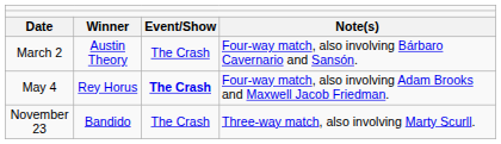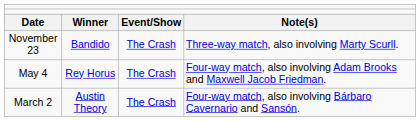rows swapped: March 2 <-> November 23
May 4 | column 3: bold -> normal
